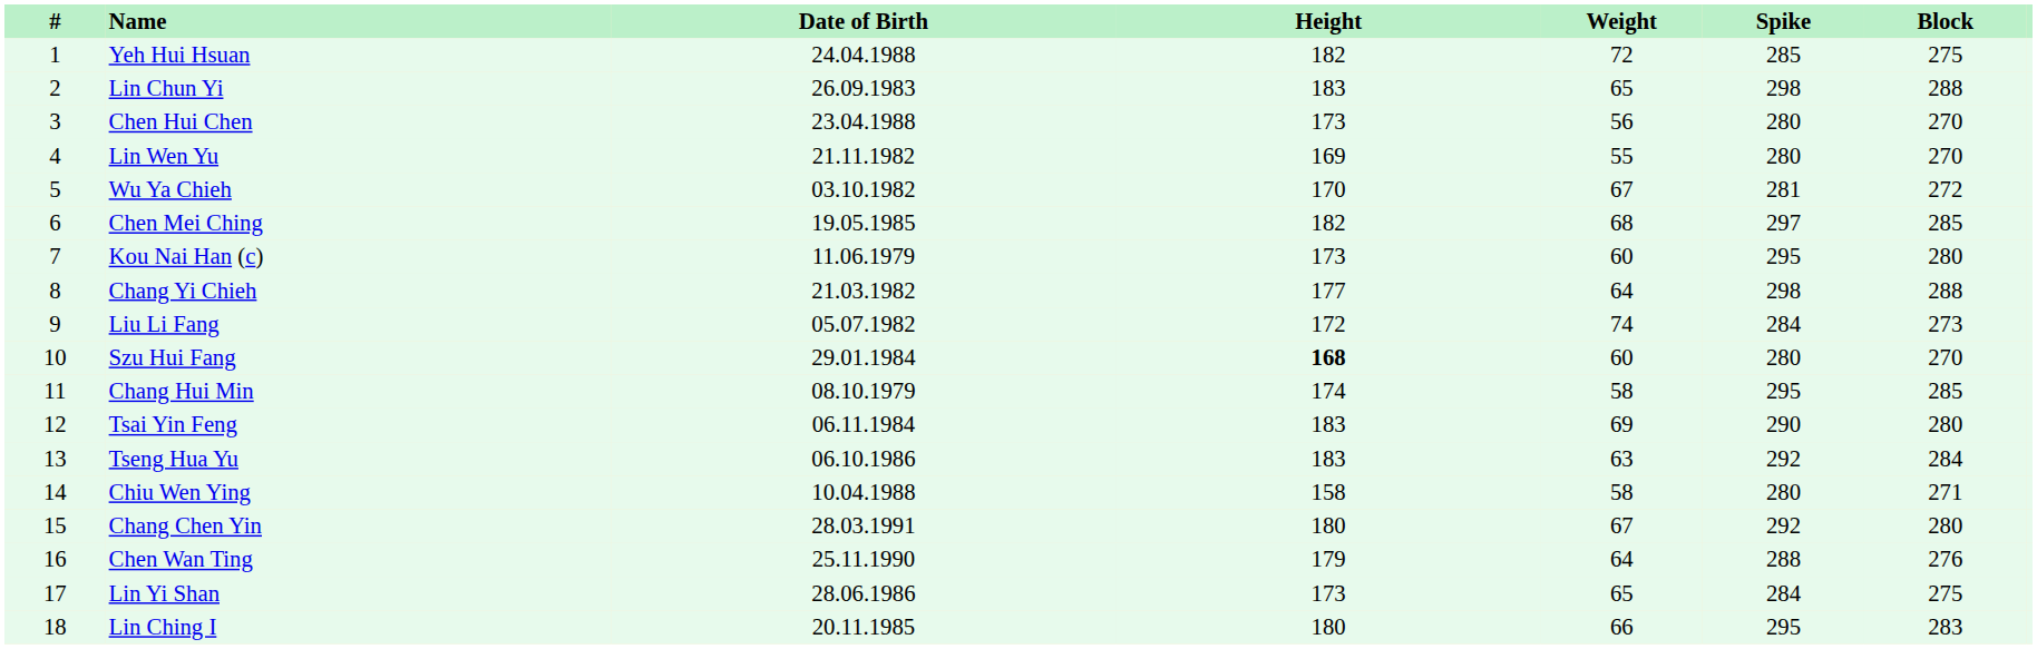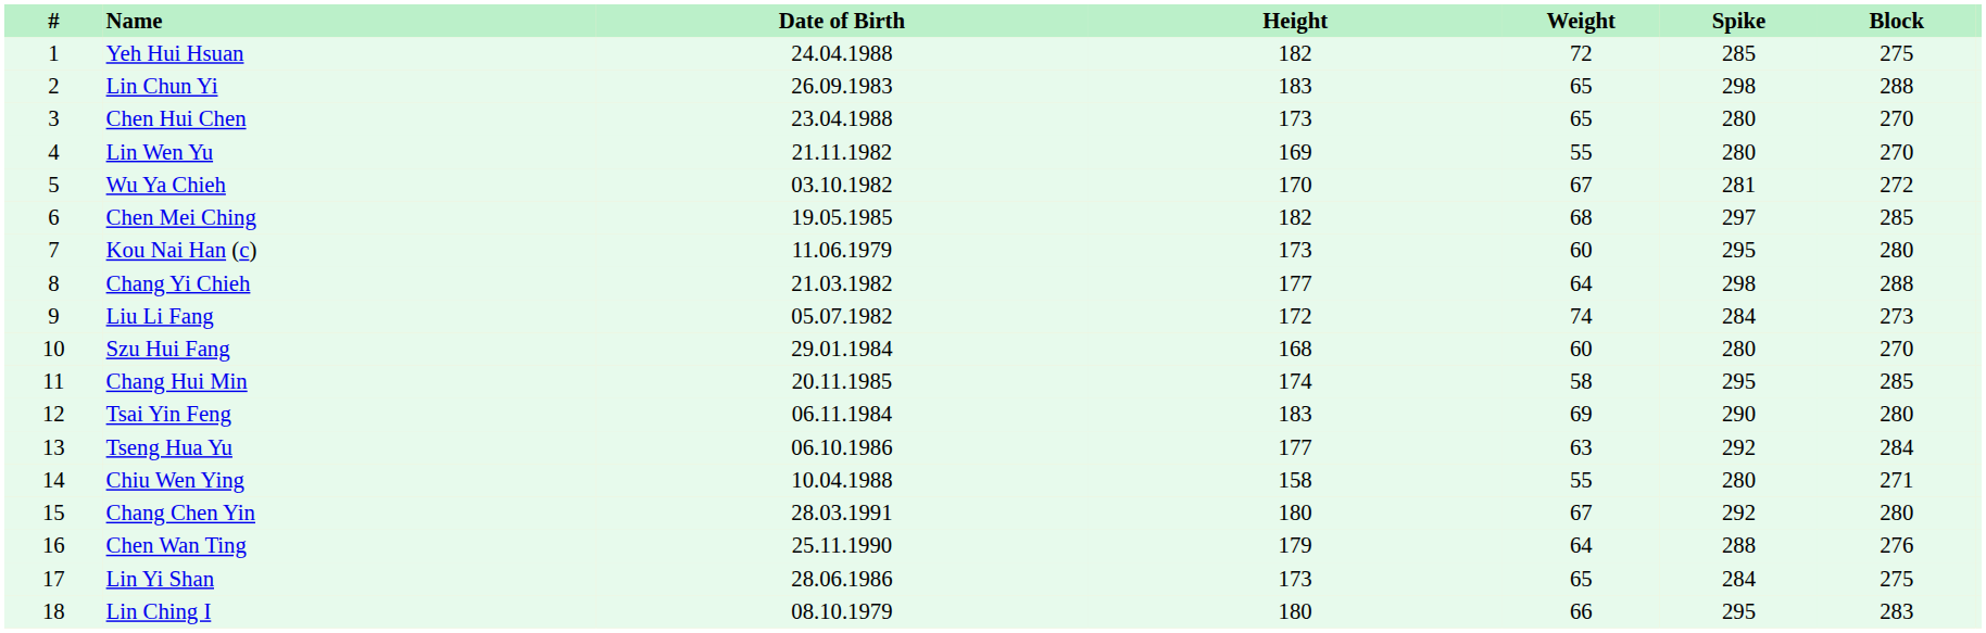Chen Hui Chen | Weight: 56 -> 65
Szu Hui Fang | Height: bold -> normal
Chang Hui Min | Date of Birth: 08.10.1979 -> 20.11.1985
Tseng Hua Yu | Height: 183 -> 177
Chiu Wen Ying | Weight: 58 -> 55
Lin Ching I | Date of Birth: 20.11.1985 -> 08.10.1979
